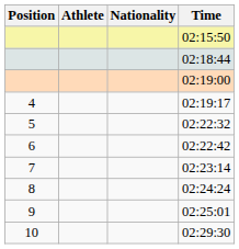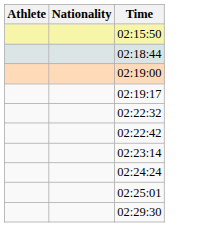- column: Position | 4 | 5 | 6 | 7 | 8 | 9 | 10
